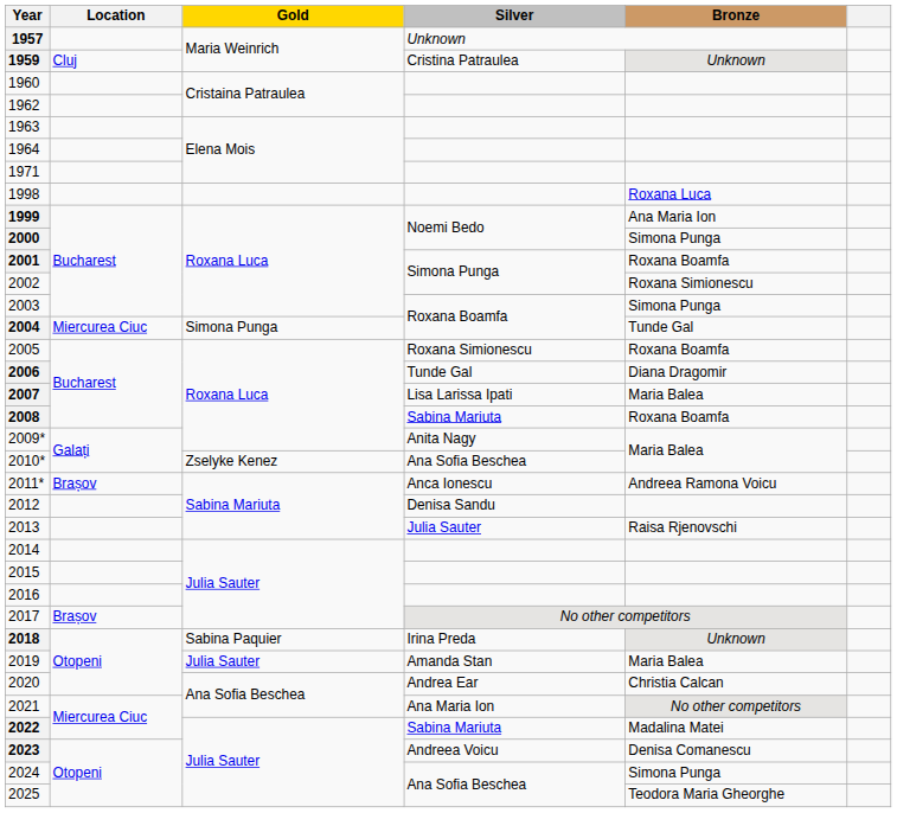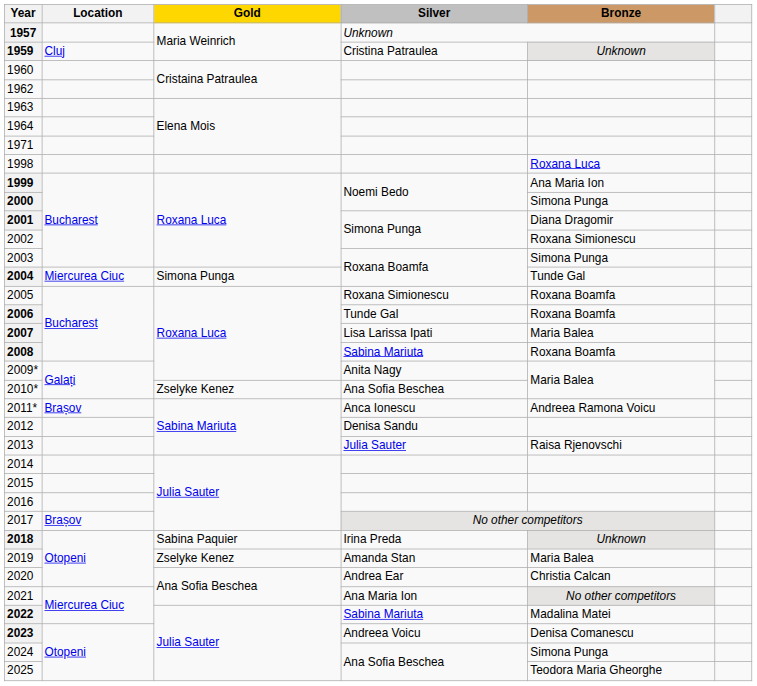2001 | Bronze: Roxana Boamfa -> Diana Dragomir
2006 | Bronze: Diana Dragomir -> Roxana Boamfa
2019 | Gold: Julia Sauter -> Zselyke Kenez
